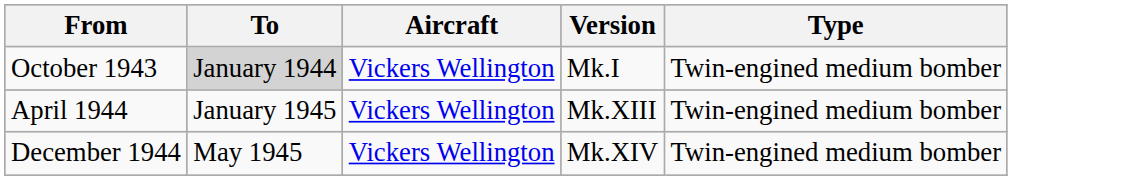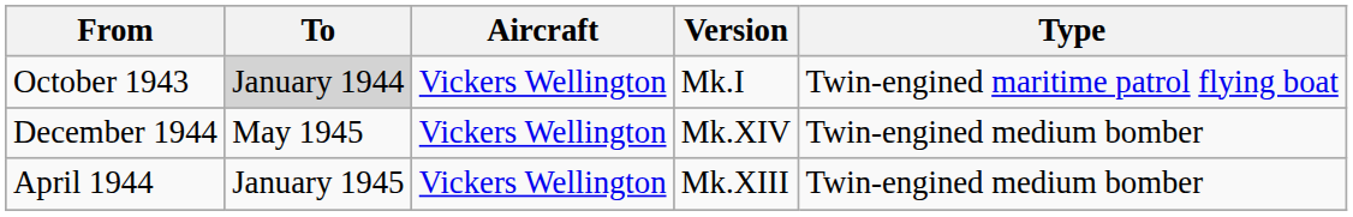October 1943 | Type: Twin-engined medium bomber -> Twin-engined maritime patrol flying boat
rows swapped: April 1944 <-> December 1944
